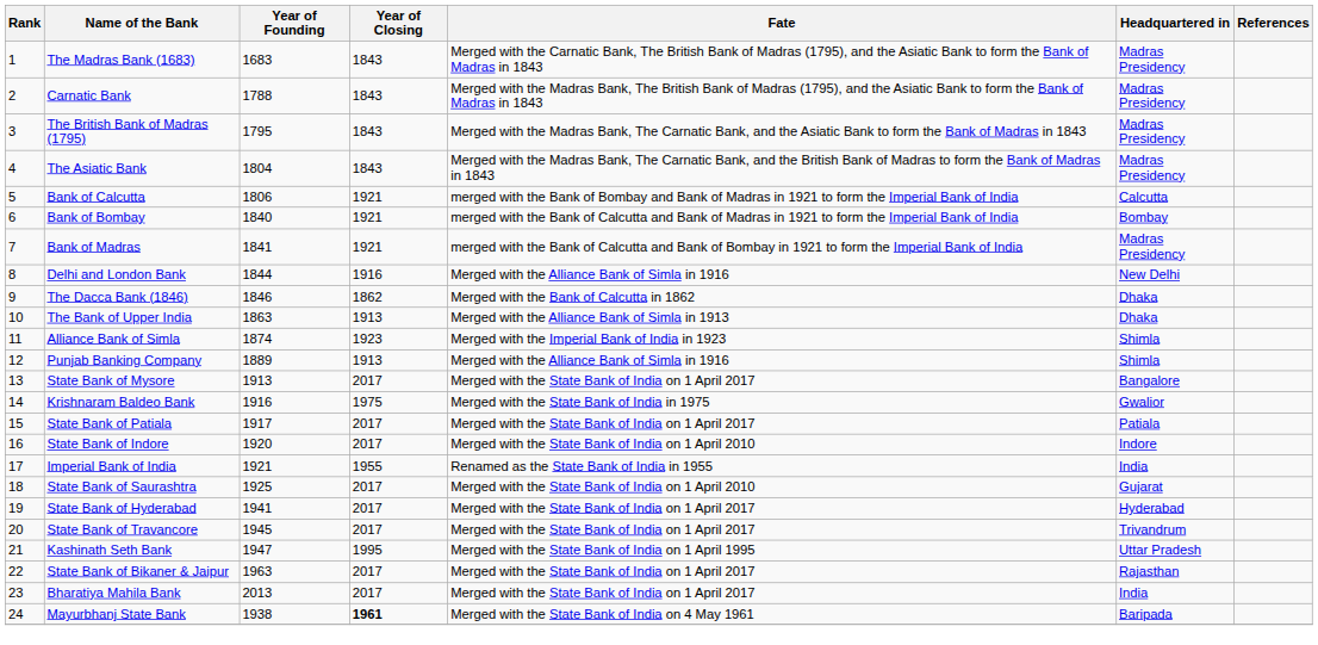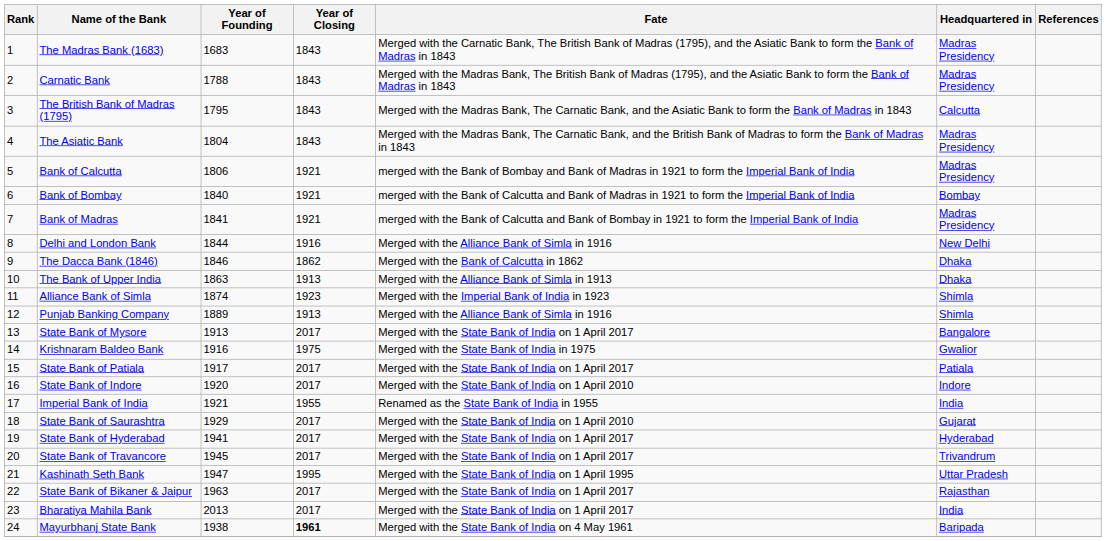The British Bank of Madras (1795) | Headquartered in: Madras Presidency -> Calcutta
Bank of Calcutta | Headquartered in: Calcutta -> Madras Presidency
State Bank of Saurashtra | Year of Founding: 1925 -> 1929
